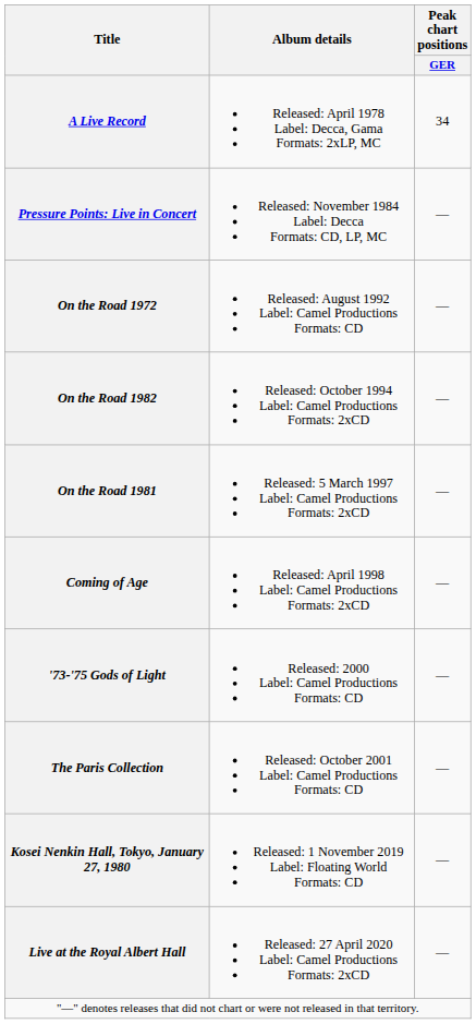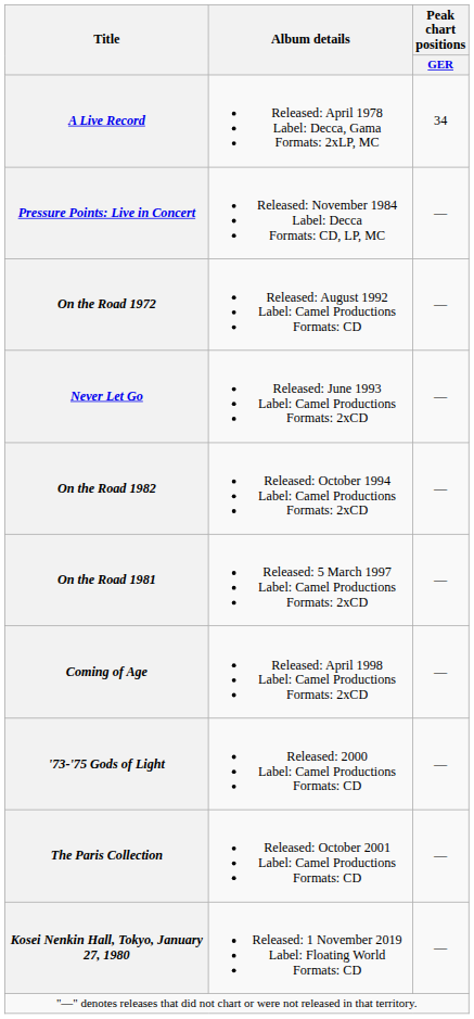+ row: Never Let Go | Released: June 1993 Label: Camel Productions Formats: 2xCD | —
- row: Live at the Royal Albert Hall | Released: 27 April 2020 Label: Camel Productions Formats: 2xCD | —
